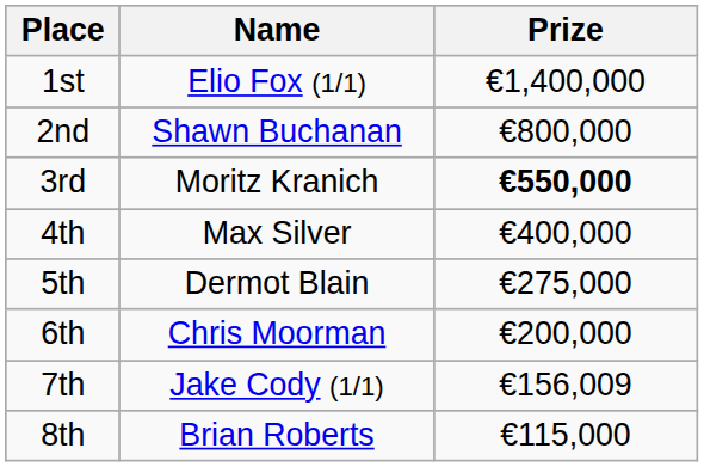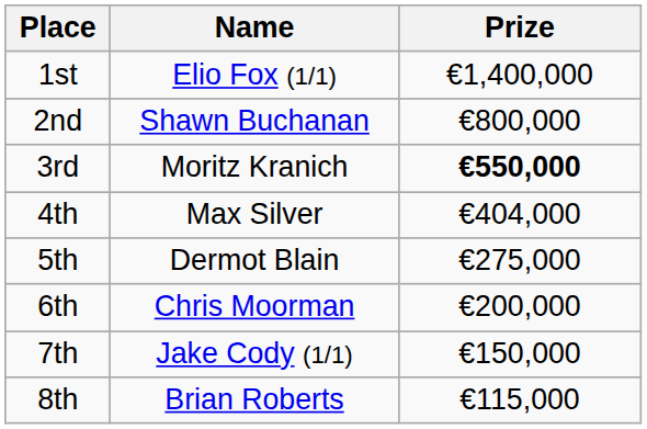4th | Prize: €400,000 -> €404,000
7th | Prize: €156,009 -> €150,000
